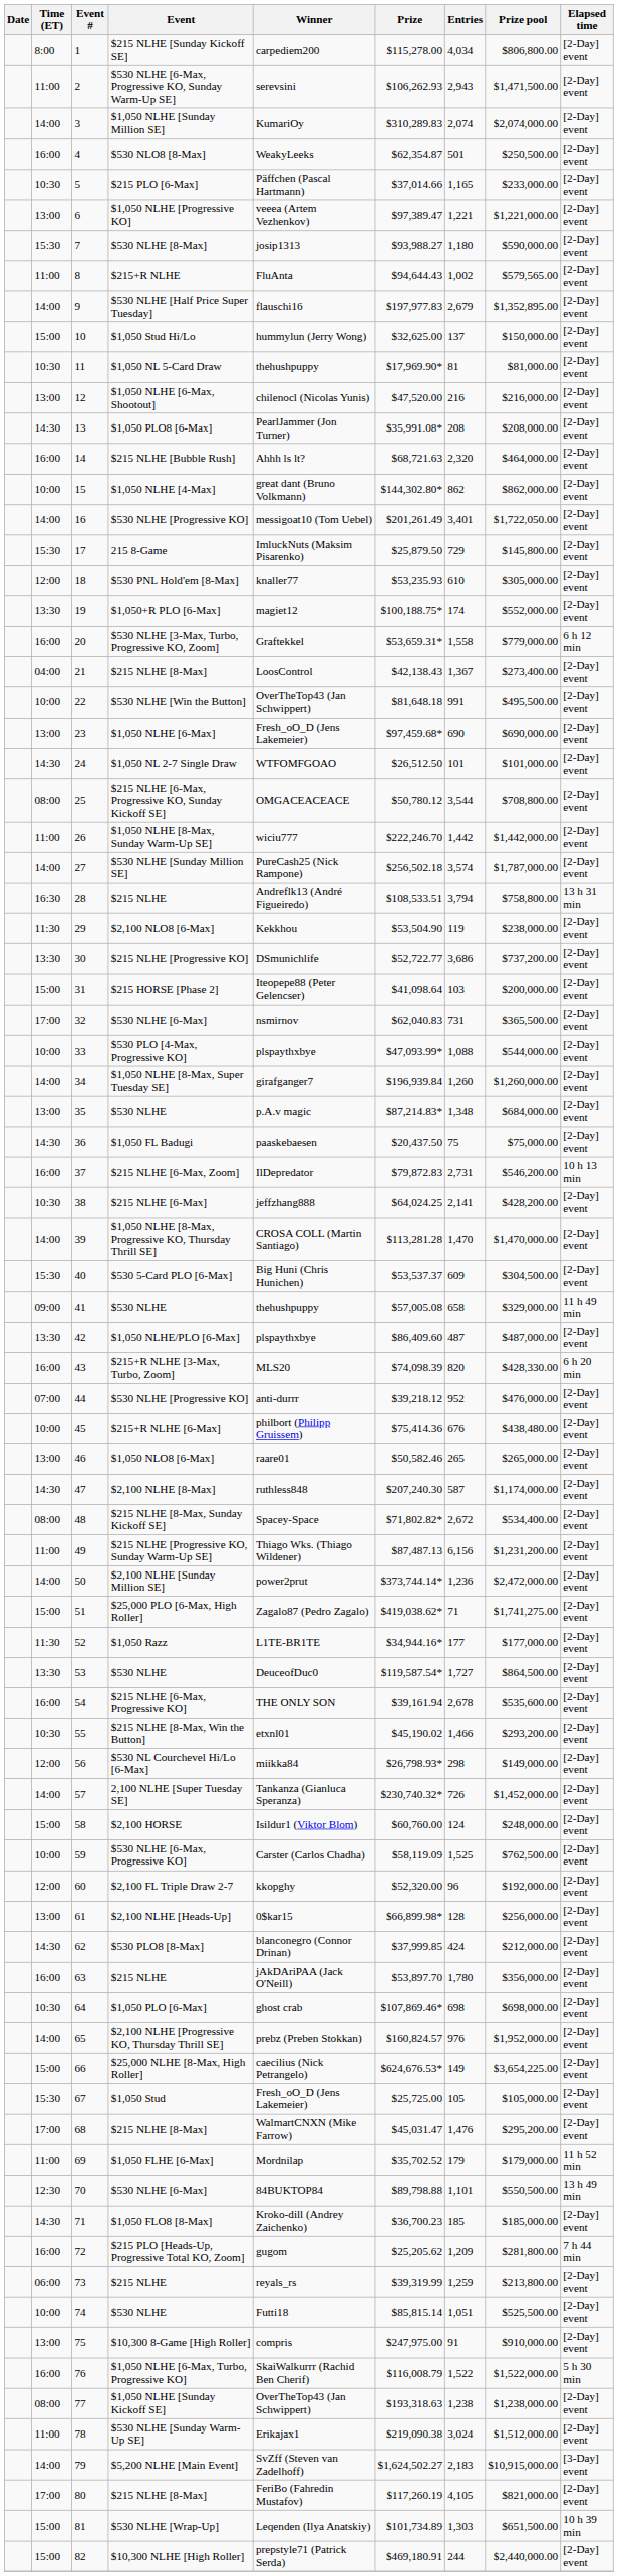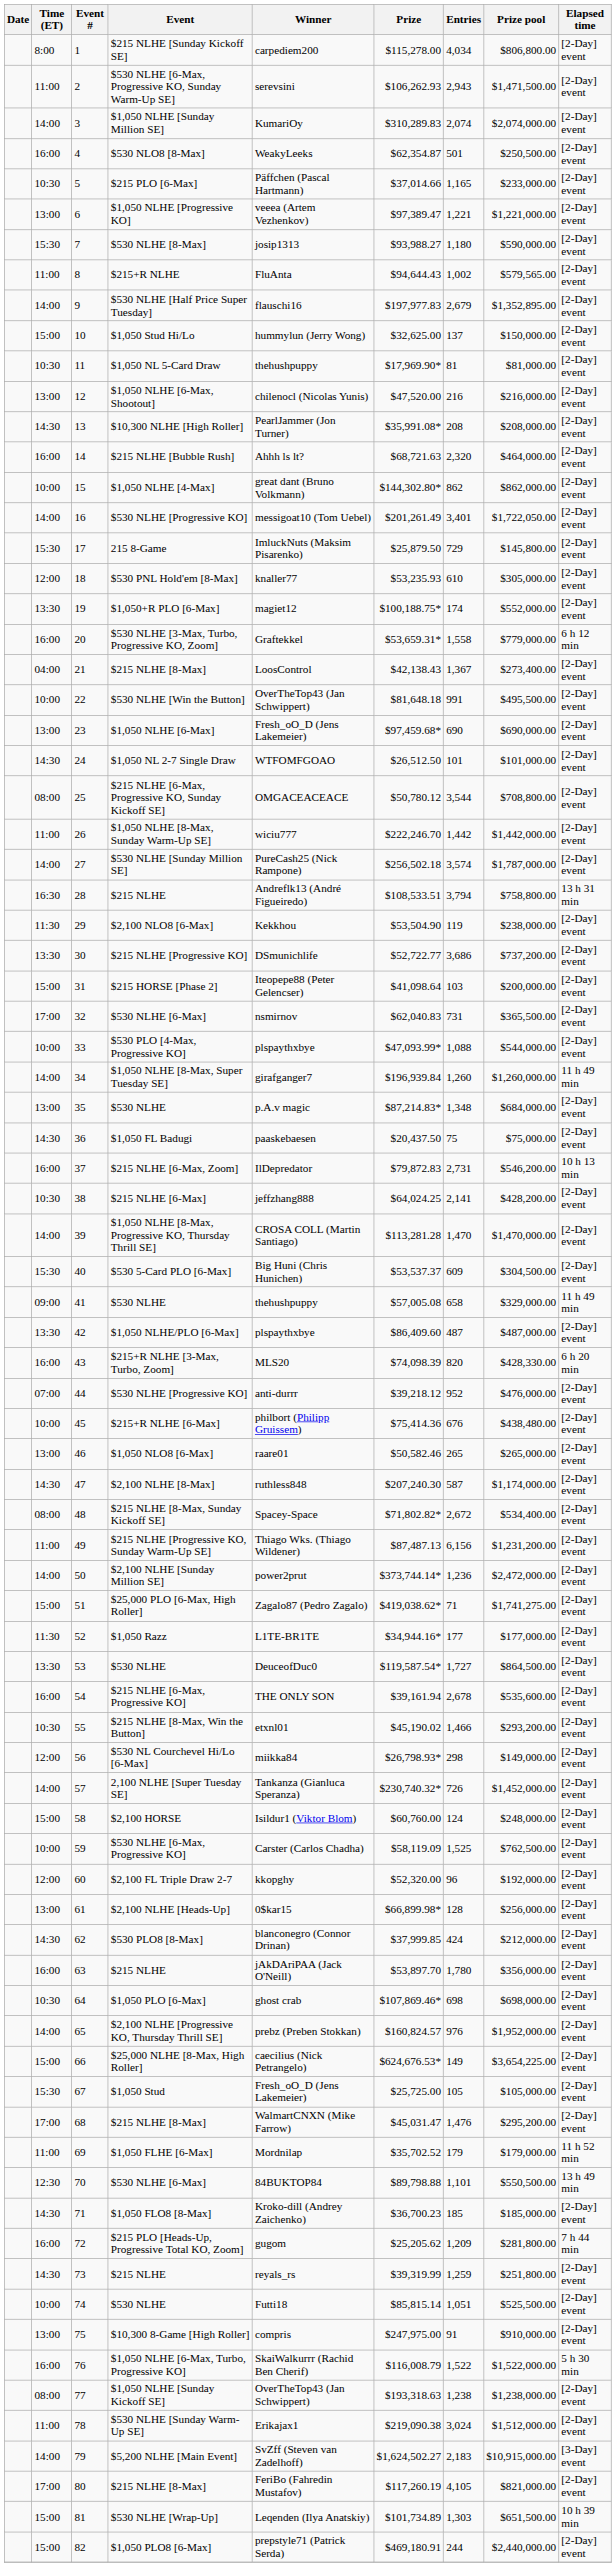13 | Event: $1,050 PLO8 [6-Max] -> $10,300 NLHE [High Roller]
34 | Elapsed time: [2-Day] event -> 11 h 49 min
73 | Time (ET): 06:00 -> 14:30
73 | Prize pool: $213,800.00 -> $251,800.00
82 | Event: $10,300 NLHE [High Roller] -> $1,050 PLO8 [6-Max]
